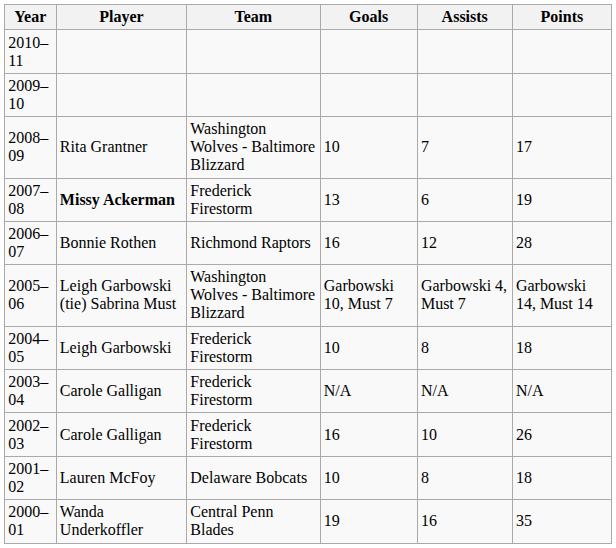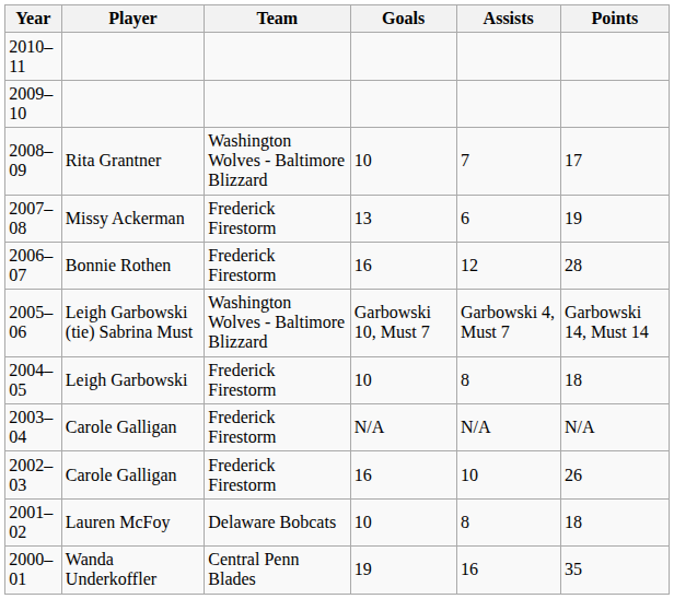2007–08 | Player: bold -> normal
2006–07 | Team: Richmond Raptors -> Frederick Firestorm
